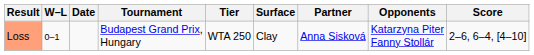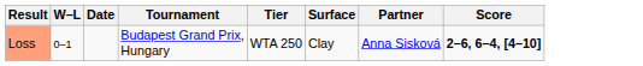- column: Opponents | Katarzyna Piter Fanny Stollár
Loss | Score: normal -> bold
